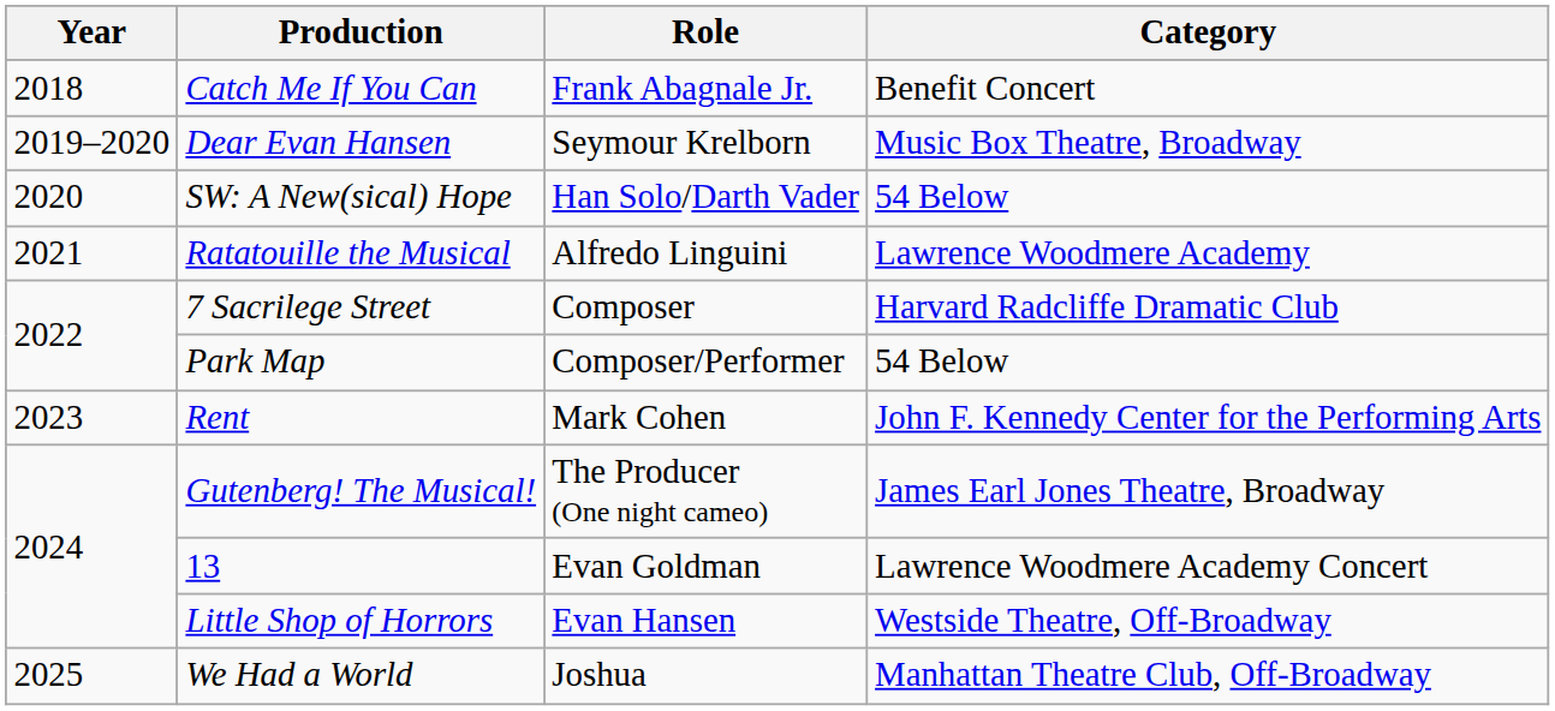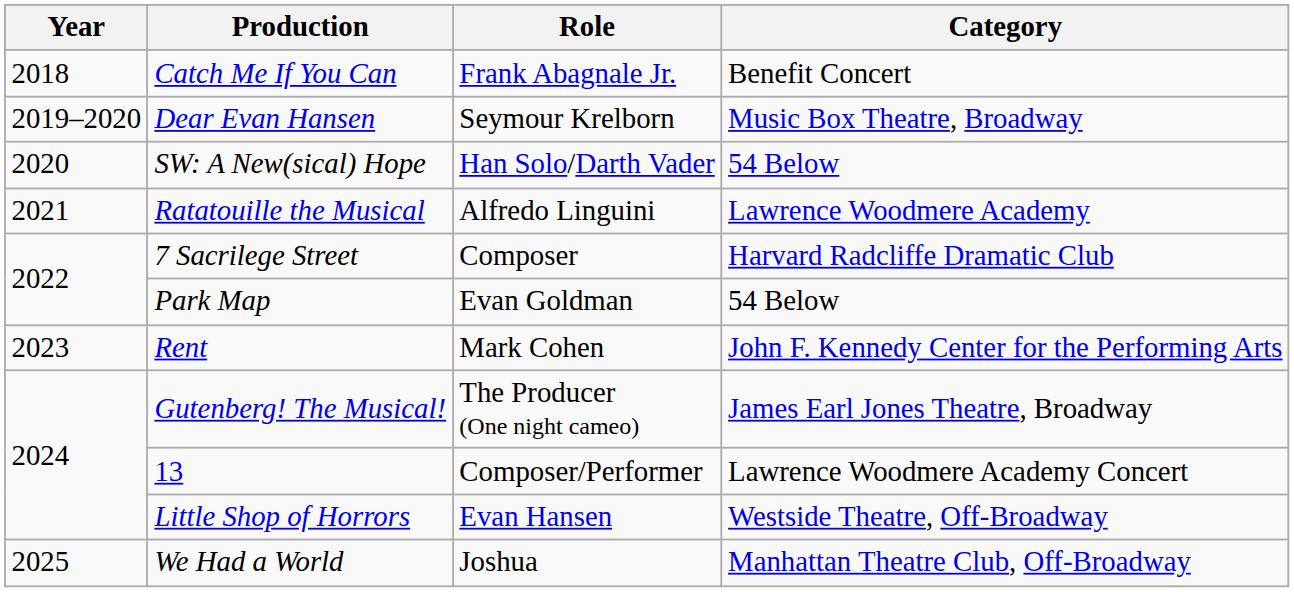Park Map | Role: Composer/Performer -> Evan Goldman
13 | Role: Evan Goldman -> Composer/Performer
